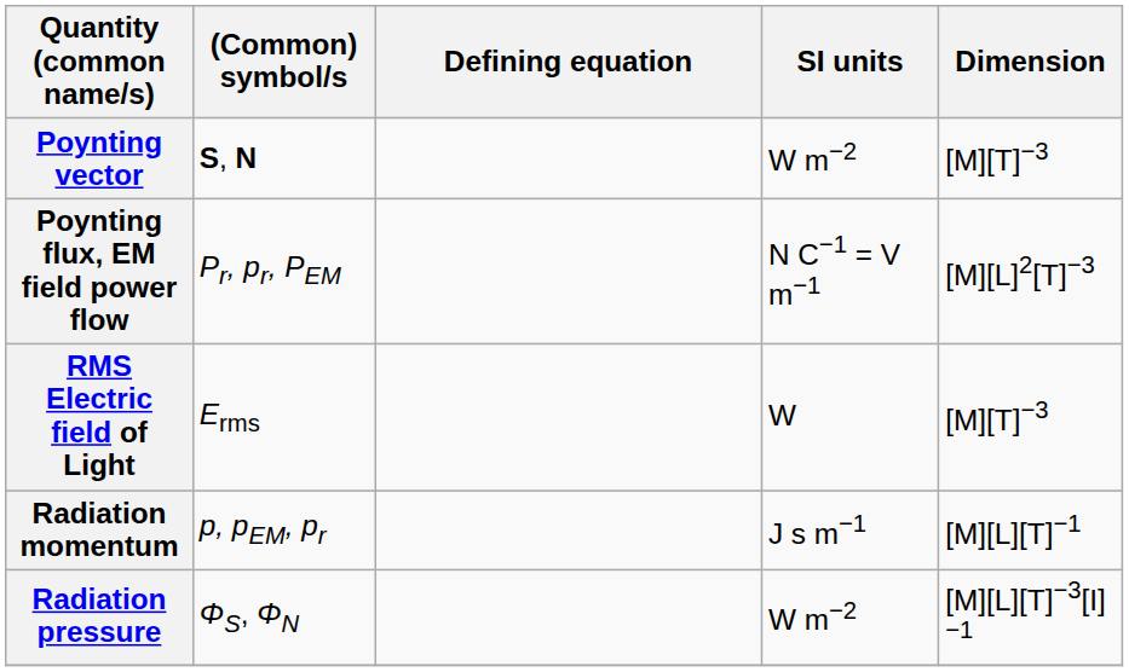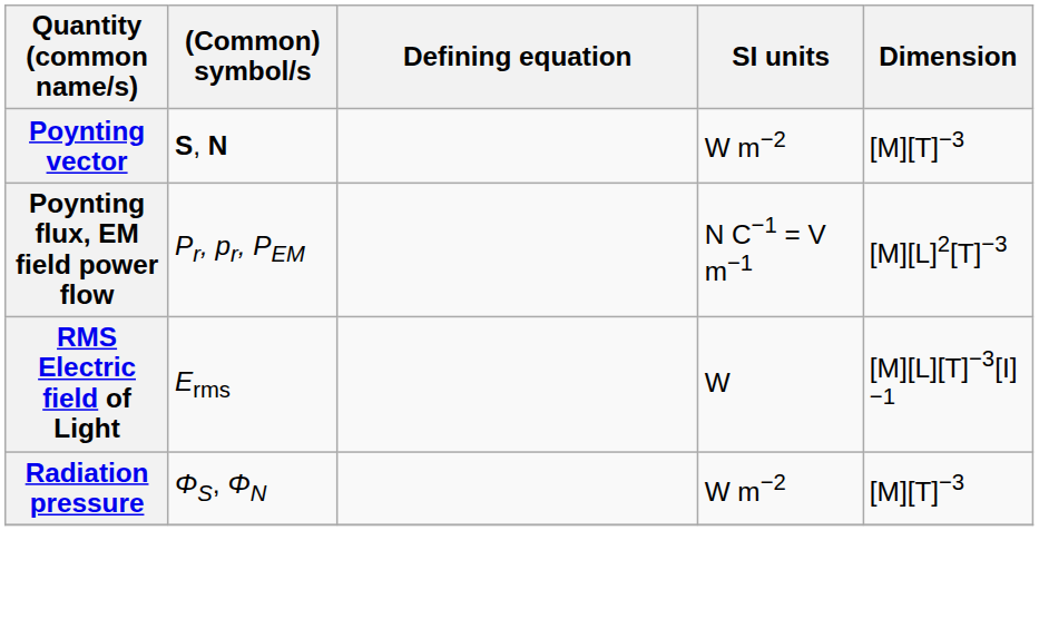RMS Electric field of Light | Dimension: [M][T]−3 -> [M][L][T]−3[I]−1
- row: Radiation momentum | p, pEM, pr | J s m−1 | [M][L][T]−1
Radiation pressure | Dimension: [M][L][T]−3[I]−1 -> [M][T]−3
